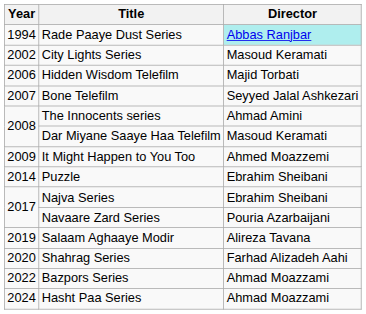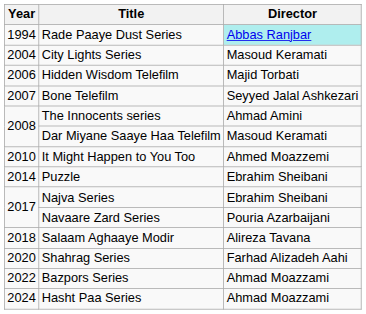City Lights Series | Year: 2002 -> 2004
It Might Happen to You Too | Year: 2009 -> 2010
Salaam Aghaaye Modir | Year: 2019 -> 2018
